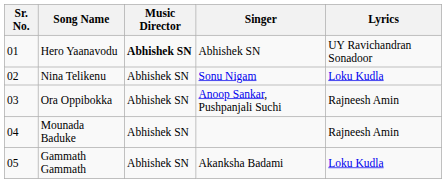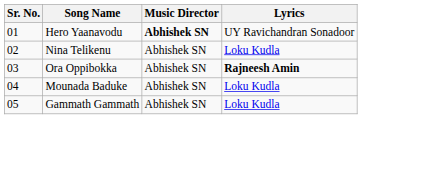- column: Singer | Abhishek SN | Sonu Nigam | Anoop Sankar, Pushpanjali Suchi | Akanksha Badami
Ora Oppibokka | Lyrics: normal -> bold
Mounada Baduke | Lyrics: Rajneesh Amin -> Loku Kudla
